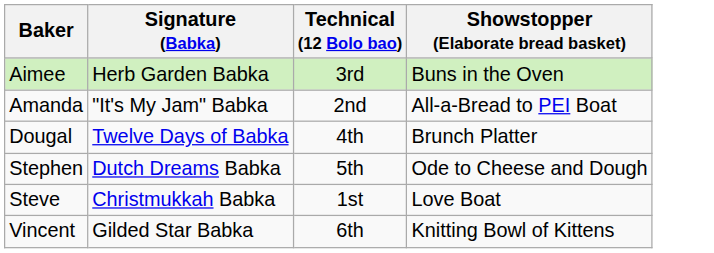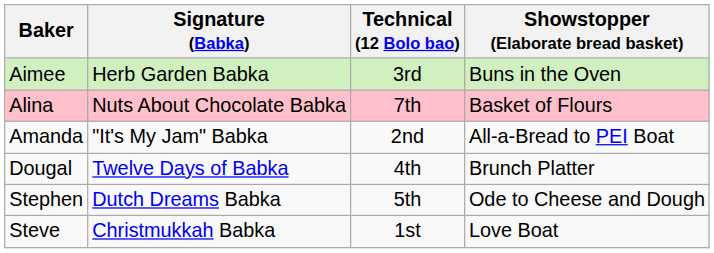+ row: Alina | Nuts About Chocolate Babka | 7th | Basket of Flours
- row: Vincent | Gilded Star Babka | 6th | Knitting Bowl of Kittens
